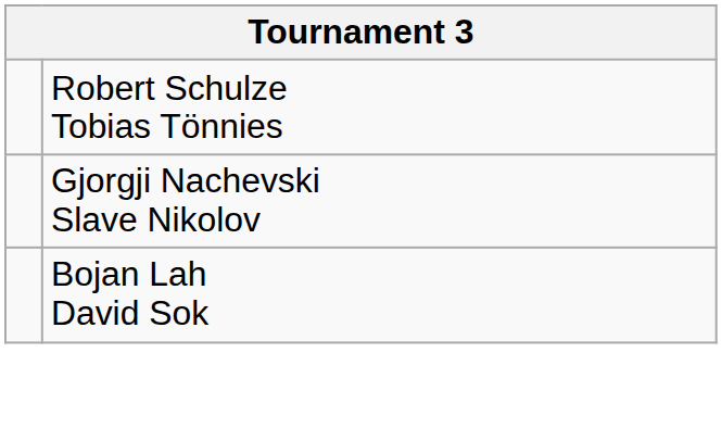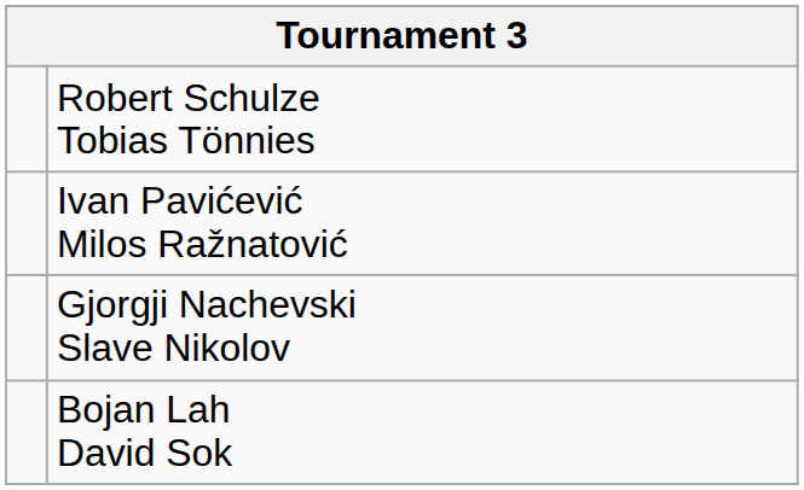+ row: Ivan Pavićević Milos Ražnatović
